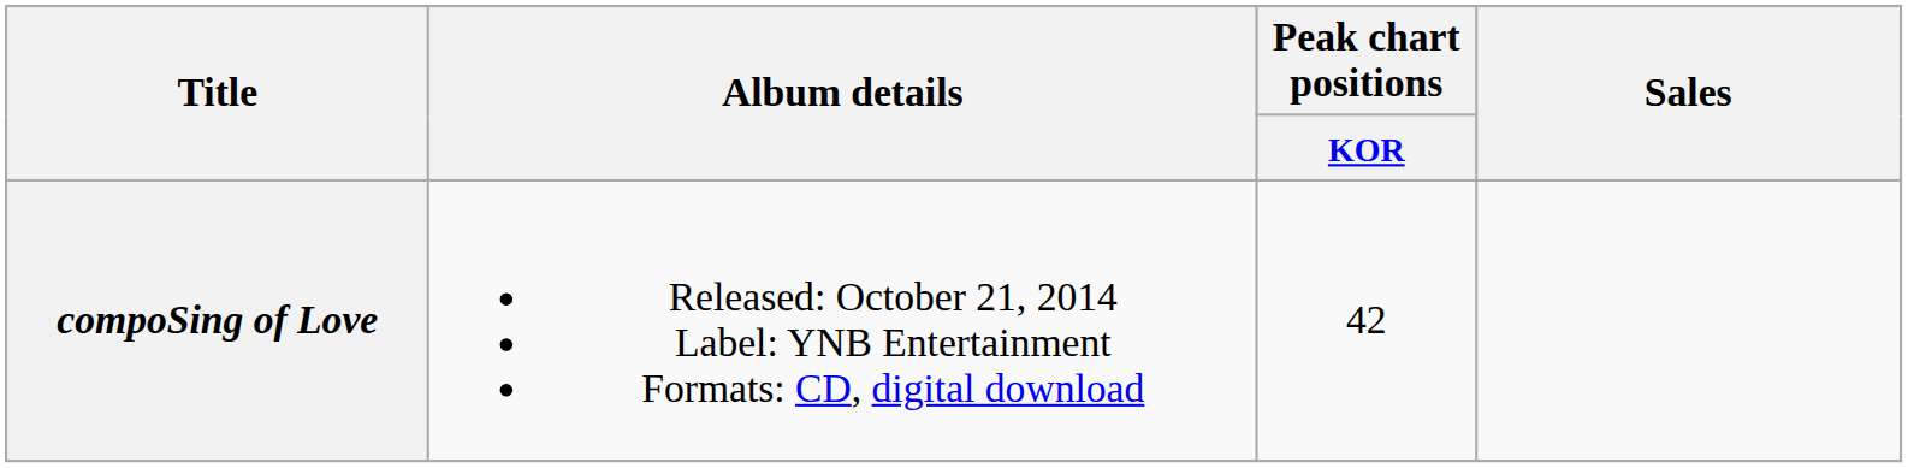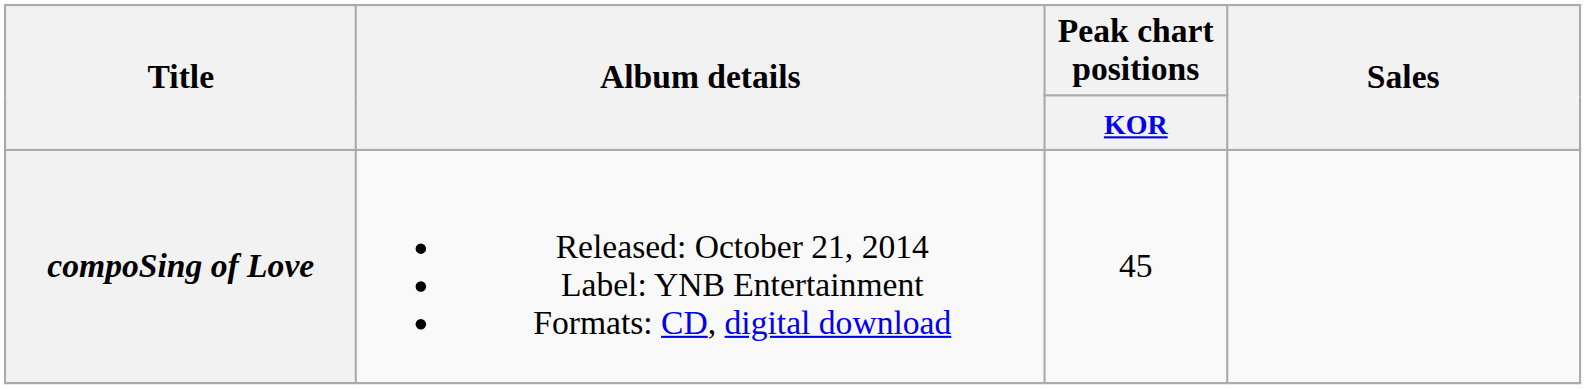compoSing of Love | Peak chart positions / KOR: 42 -> 45
